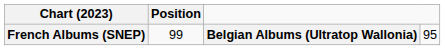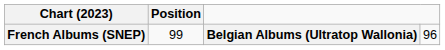French Albums (SNEP) | column 4: 95 -> 96
